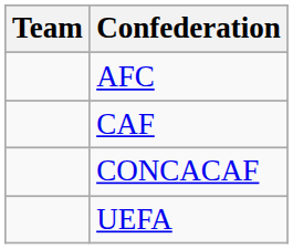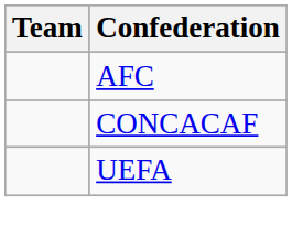- row: CAF
